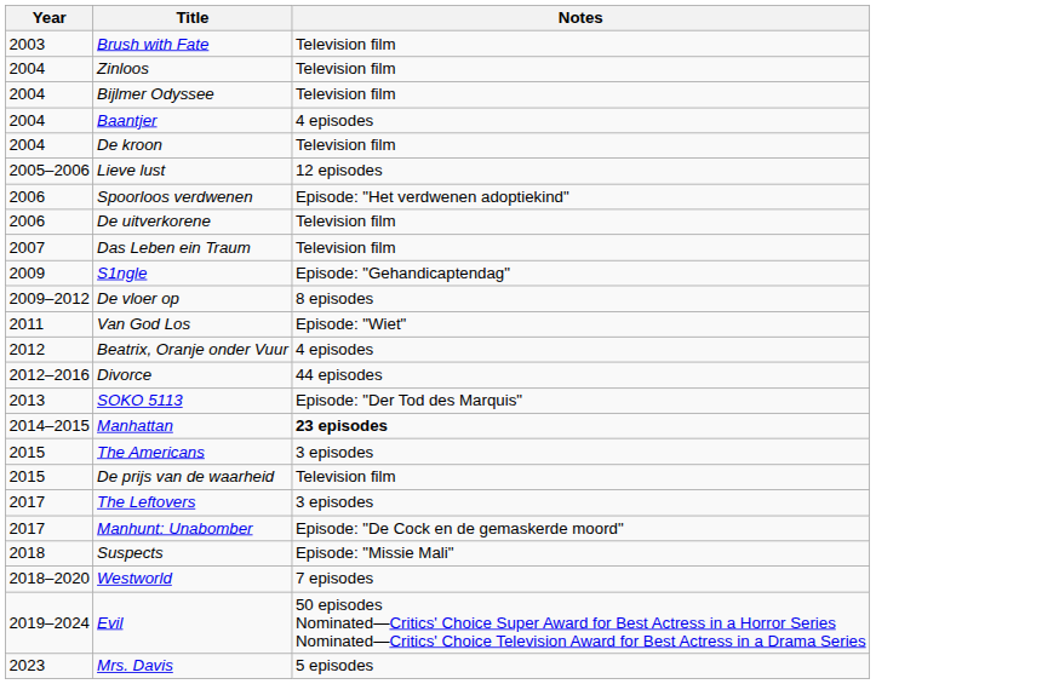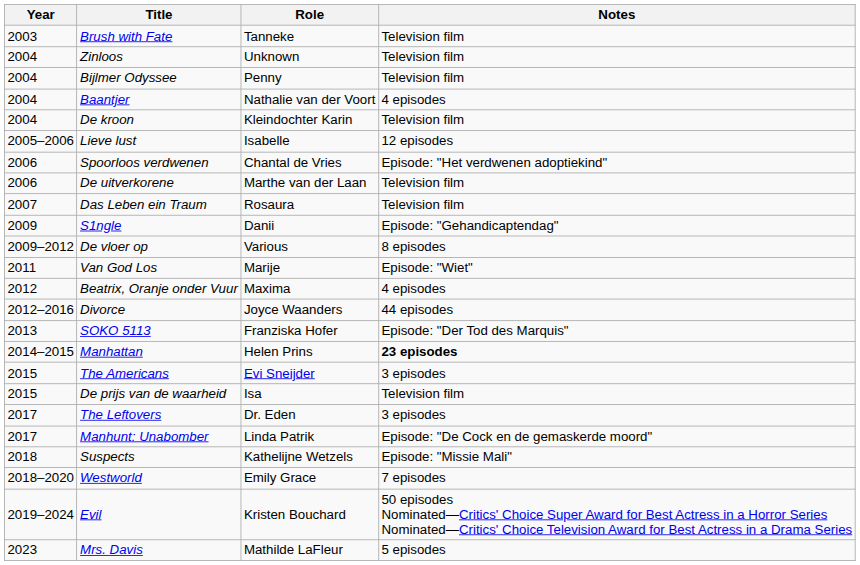+ column: Role | Tanneke | Unknown | Penny | Nathalie van der Voort | Kleindochter Karin | Isabelle | Chantal de Vries | Marthe van der Laan | Rosaura | Danii | Various | Marije | Maxima | Joyce Waanders | Franziska Hofer | Helen Prins | Evi Sneijder | Isa | Dr. Eden | Linda Patrik | Kathelijne Wetzels | Emily Grace | Kristen Bouchard | Mathilde LaFleur
